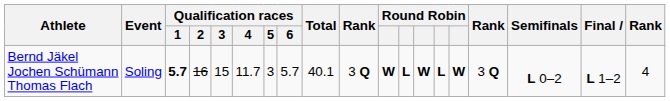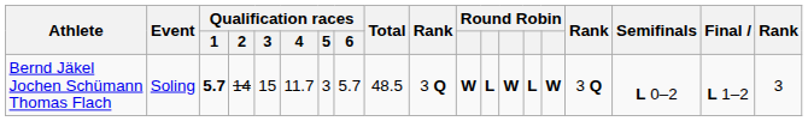Bernd Jäkel Jochen Schümann Thomas Flach | Qualification races / 2: 16 -> 14
Bernd Jäkel Jochen Schümann Thomas Flach | Total: 40.1 -> 48.5
Bernd Jäkel Jochen Schümann Thomas Flach | column 19: 4 -> 3
